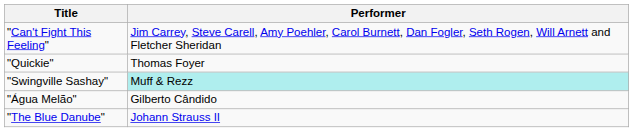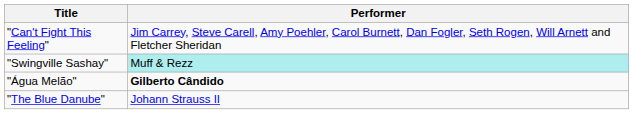- row: "Quickie" | Thomas Foyer
"Água Melão" | Performer: normal -> bold
